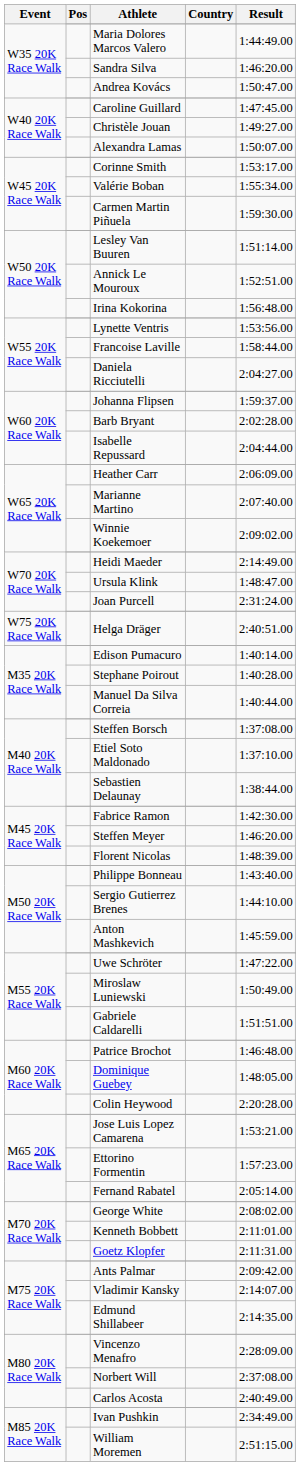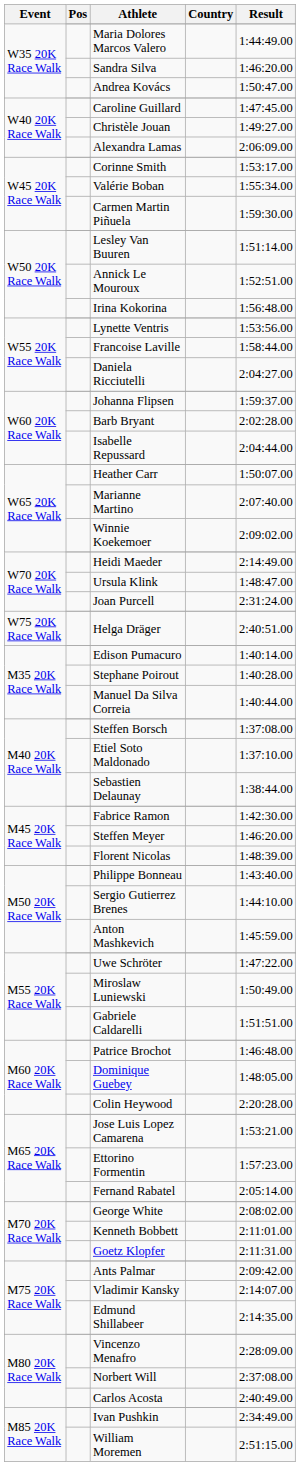Alexandra Lamas | Result: 1:50:07.00 -> 2:06:09.00
Heather Carr | Result: 2:06:09.00 -> 1:50:07.00
